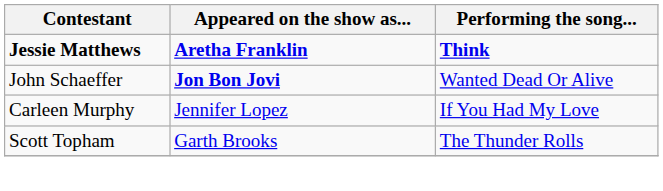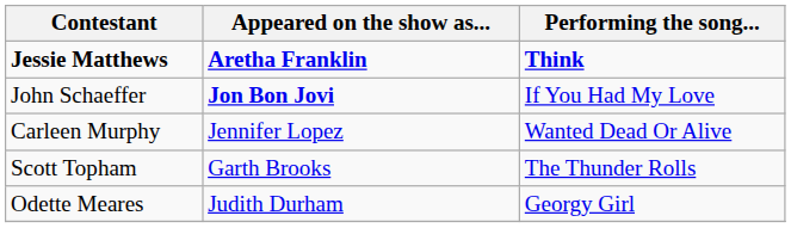John Schaeffer | Performing the song...: Wanted Dead Or Alive -> If You Had My Love
Carleen Murphy | Performing the song...: If You Had My Love -> Wanted Dead Or Alive
+ row: Odette Meares | Judith Durham | Georgy Girl
